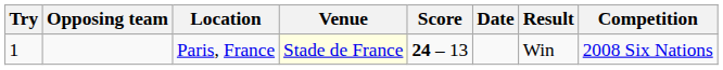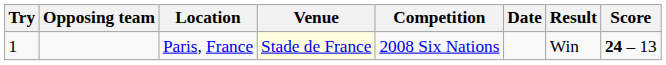columns swapped: Competition <-> Score
